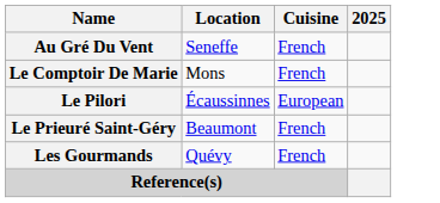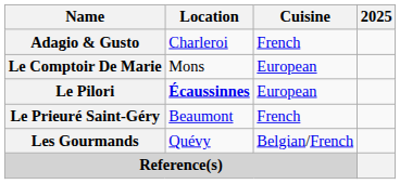+ row: Adagio & Gusto | Charleroi | French
- row: Au Gré Du Vent | Seneffe | French
Le Comptoir De Marie | Cuisine: French -> European
Le Pilori | Location: normal -> bold
Les Gourmands | Cuisine: French -> Belgian/French
